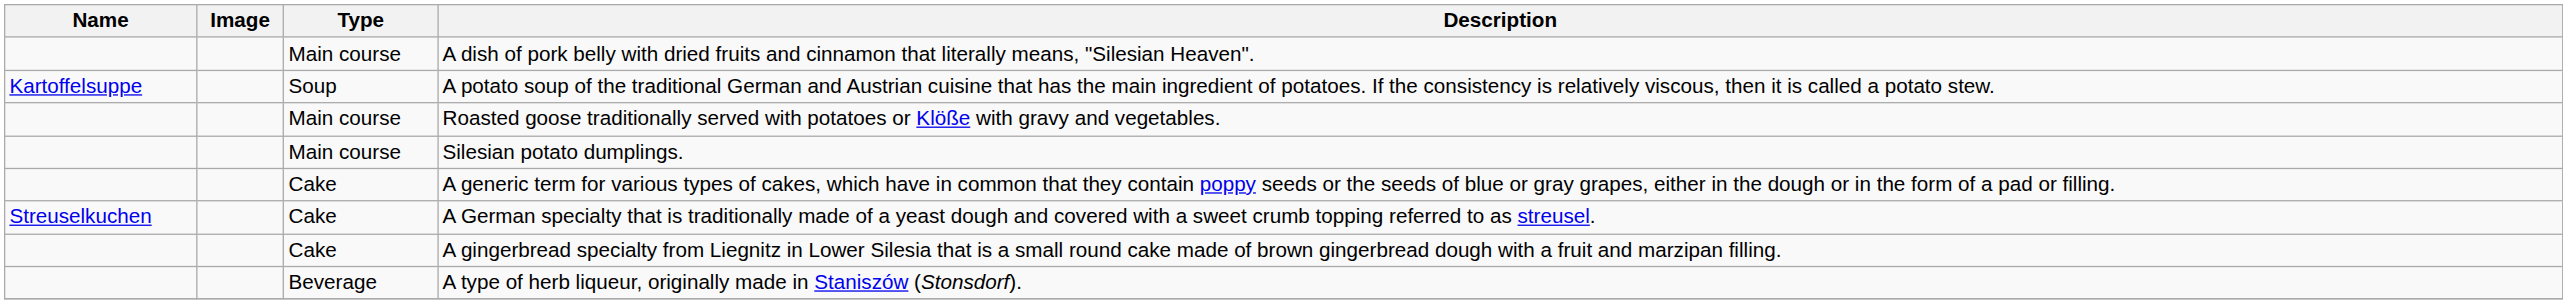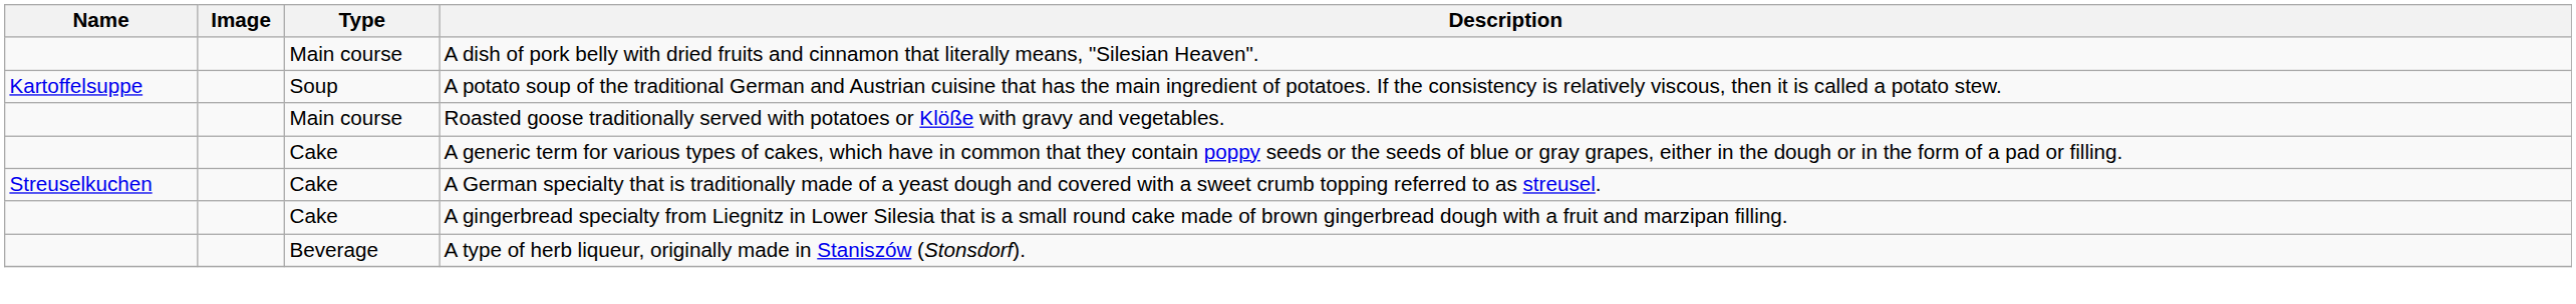- row: Main course | Silesian potato dumplings.
